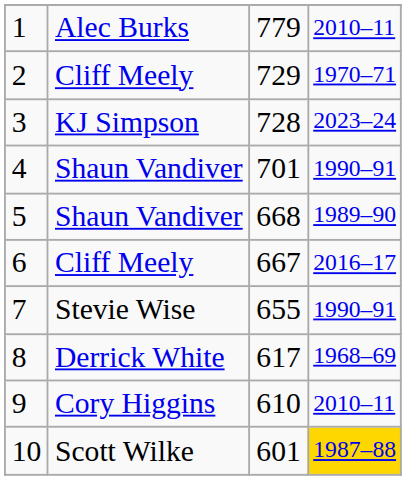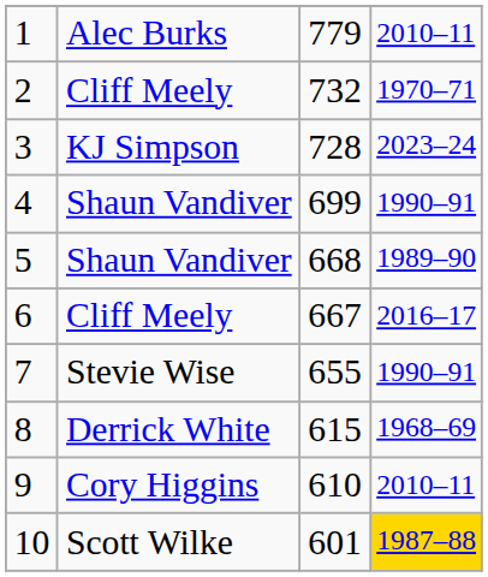2 | column 3: 729 -> 732
4 | column 3: 701 -> 699
8 | column 3: 617 -> 615
